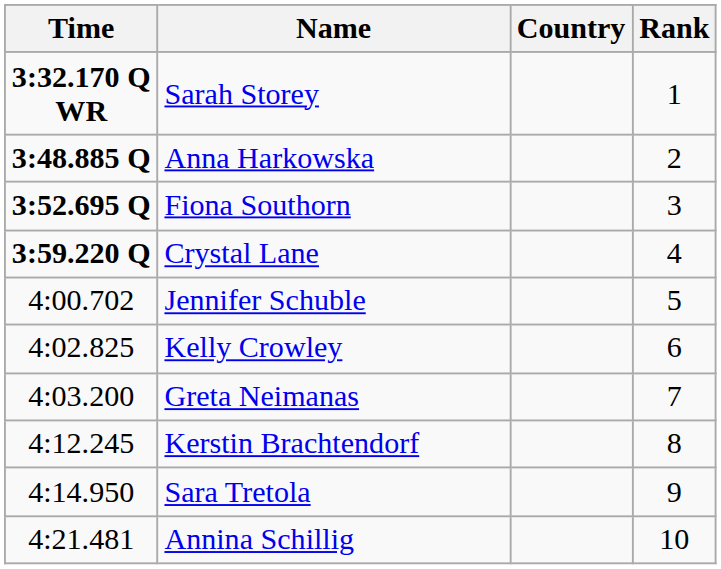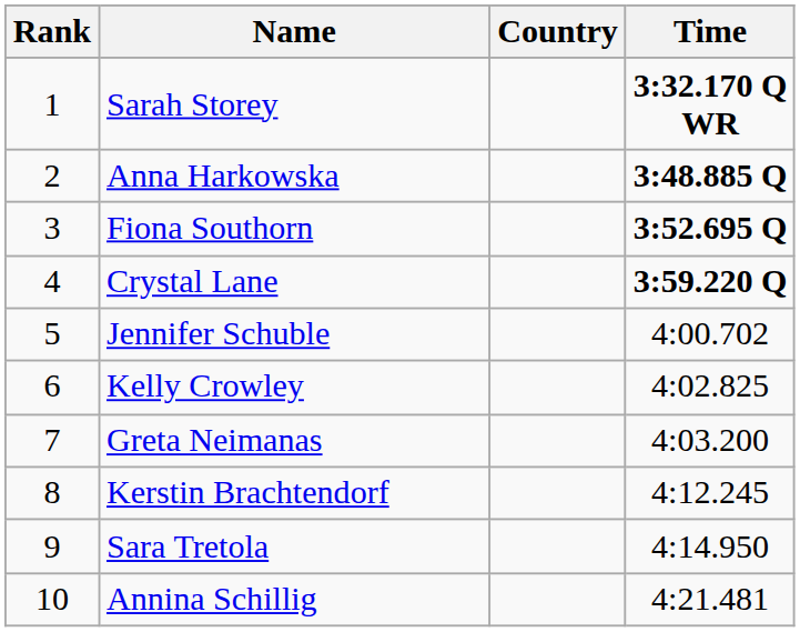columns swapped: Rank <-> Time
